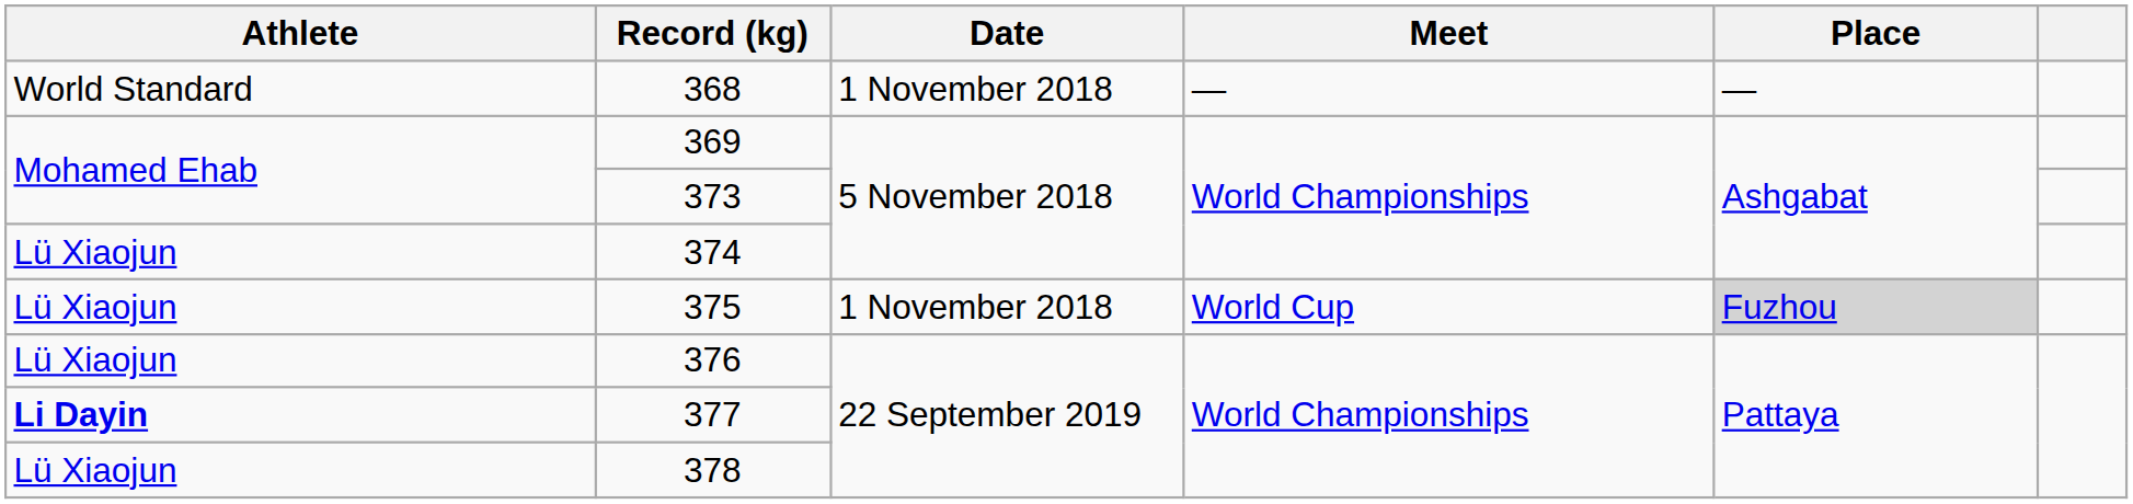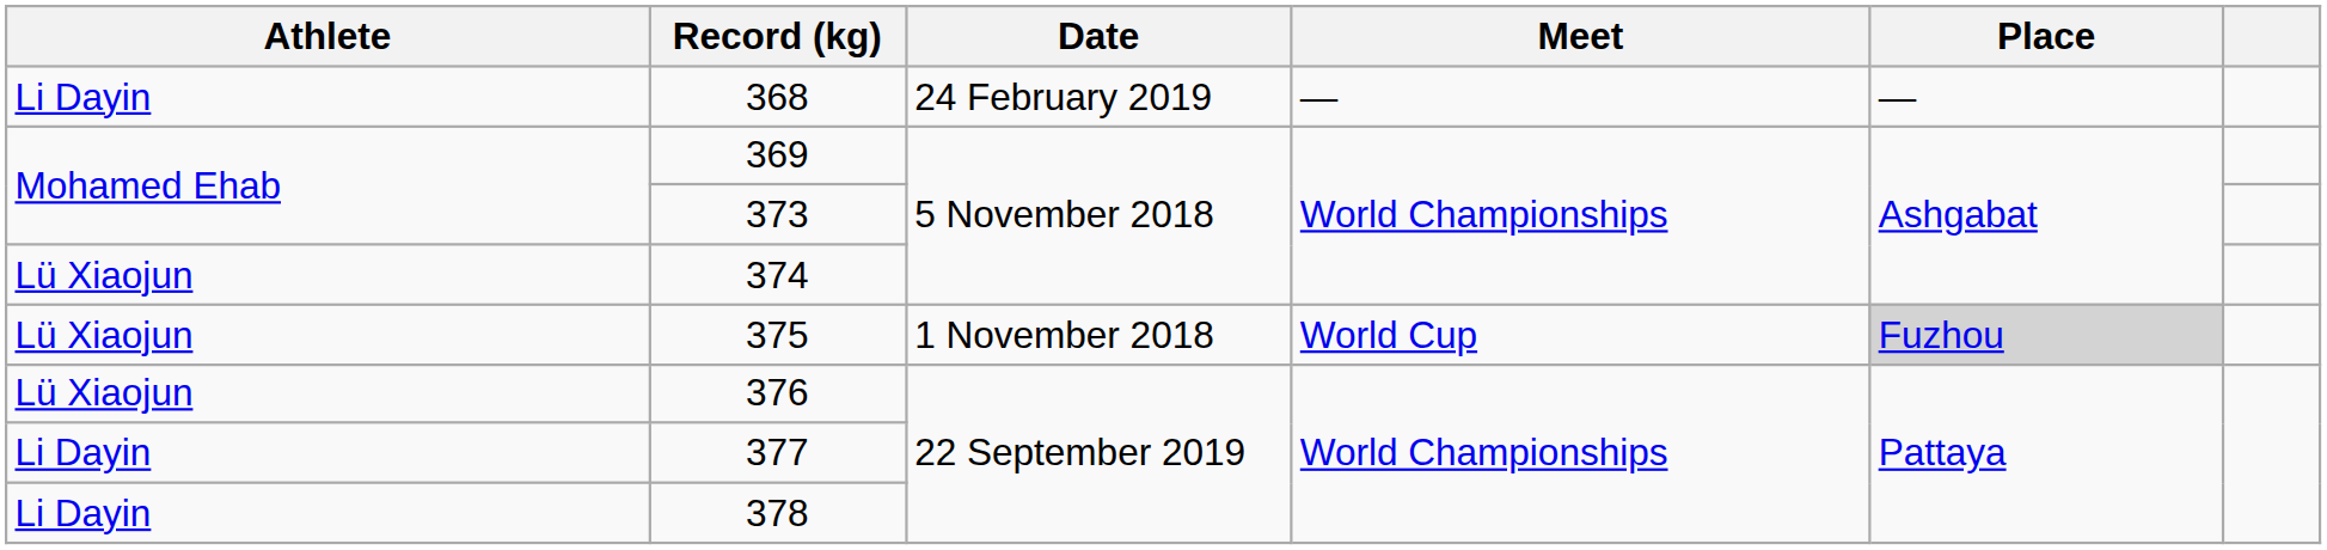368 | Athlete: World Standard -> Li Dayin
368 | Date: 1 November 2018 -> 24 February 2019
377 | Athlete: bold -> normal
378 | Athlete: Lü Xiaojun -> Li Dayin
